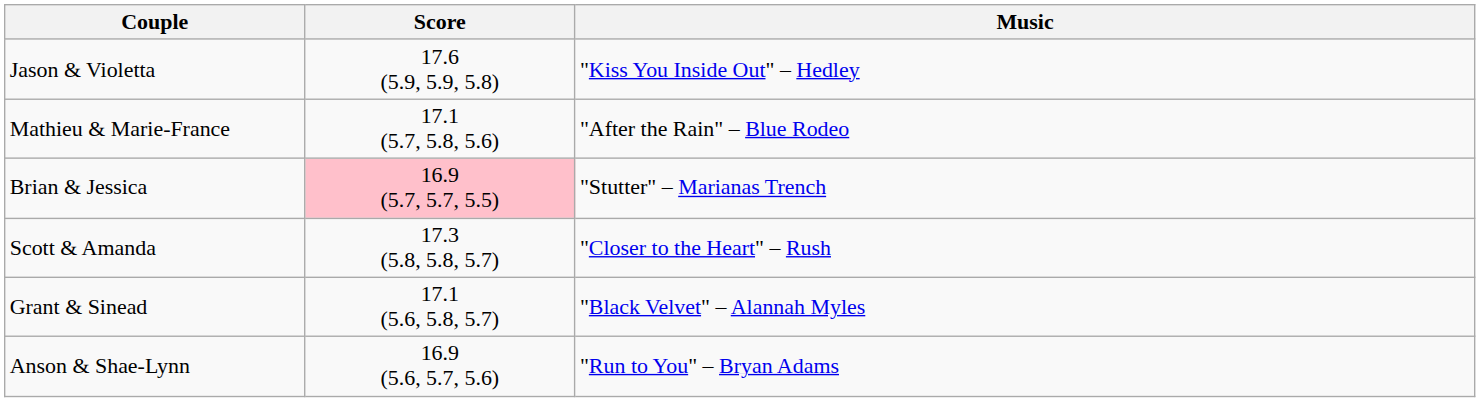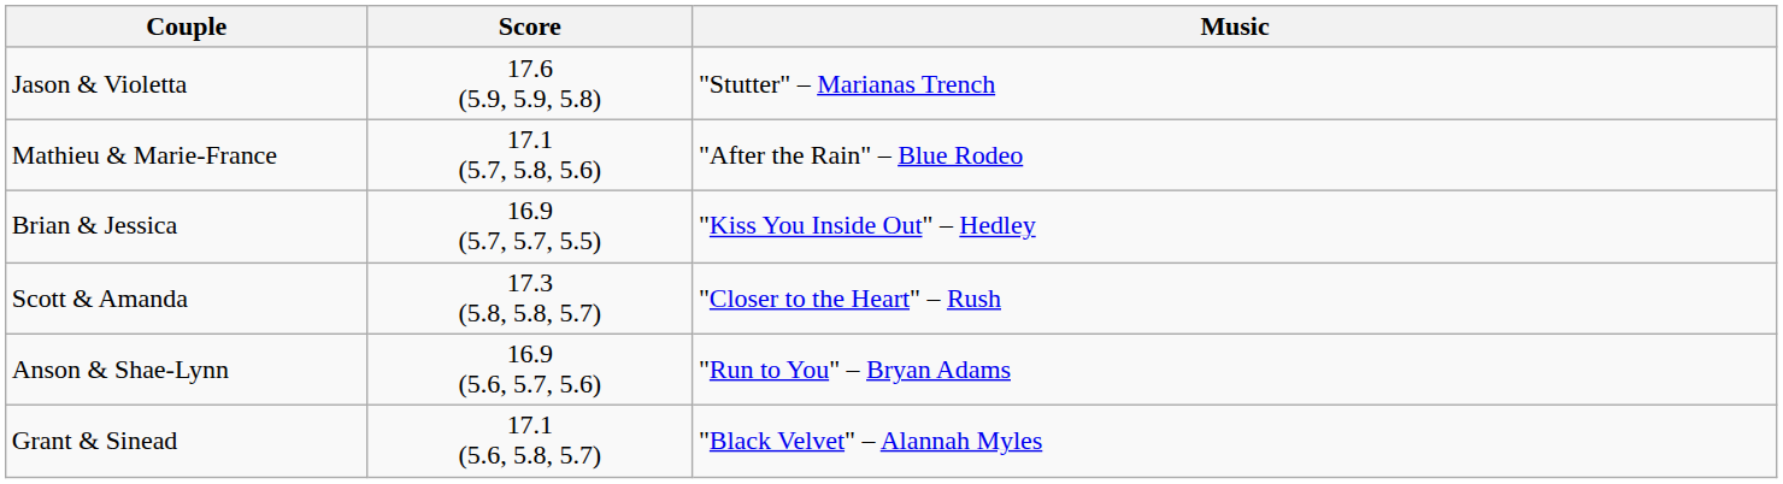Jason & Violetta | Music: "Kiss You Inside Out" – Hedley -> "Stutter" – Marianas Trench
Brian & Jessica | Score: pink background -> no background
Brian & Jessica | Music: "Stutter" – Marianas Trench -> "Kiss You Inside Out" – Hedley
rows swapped: Grant & Sinead <-> Anson & Shae-Lynn
